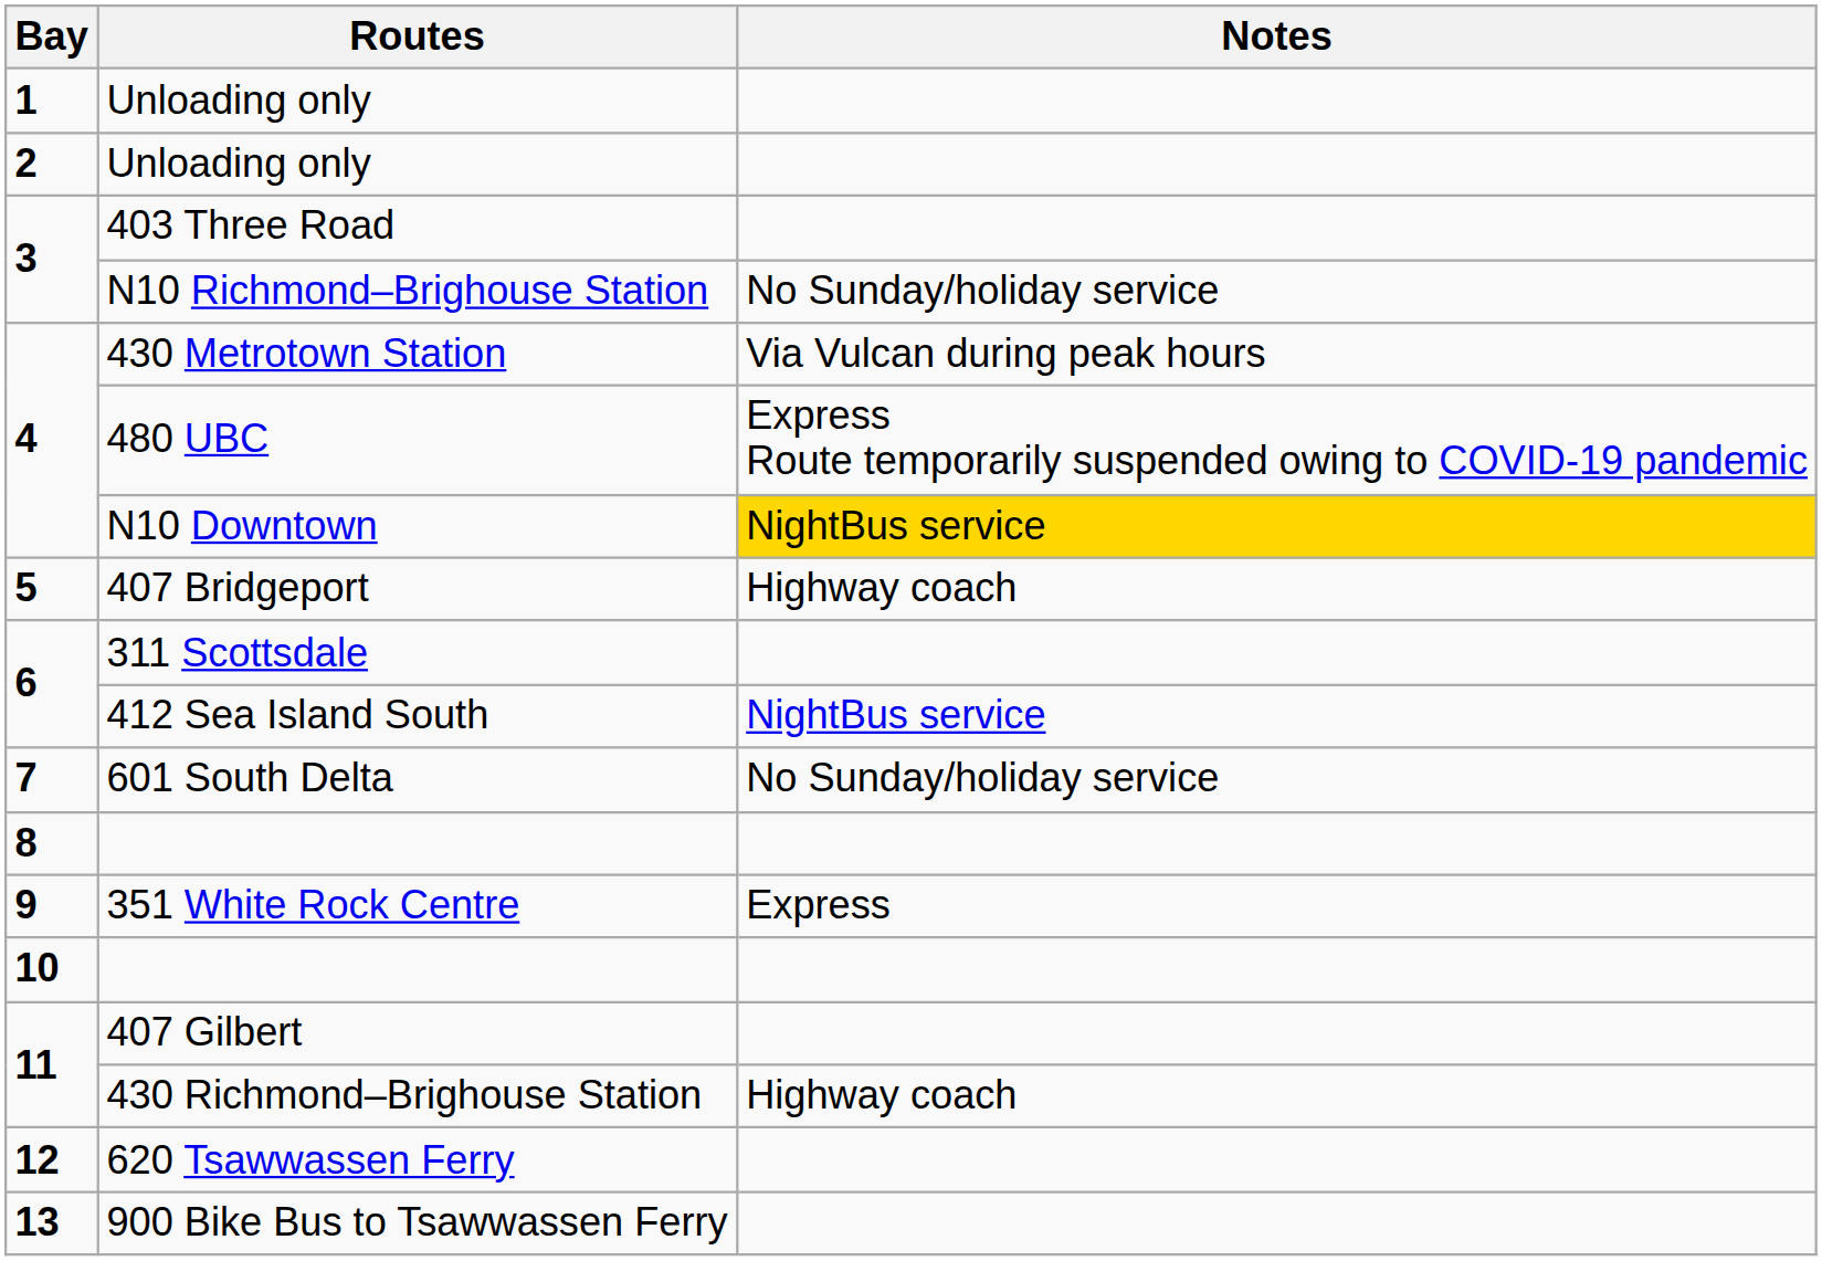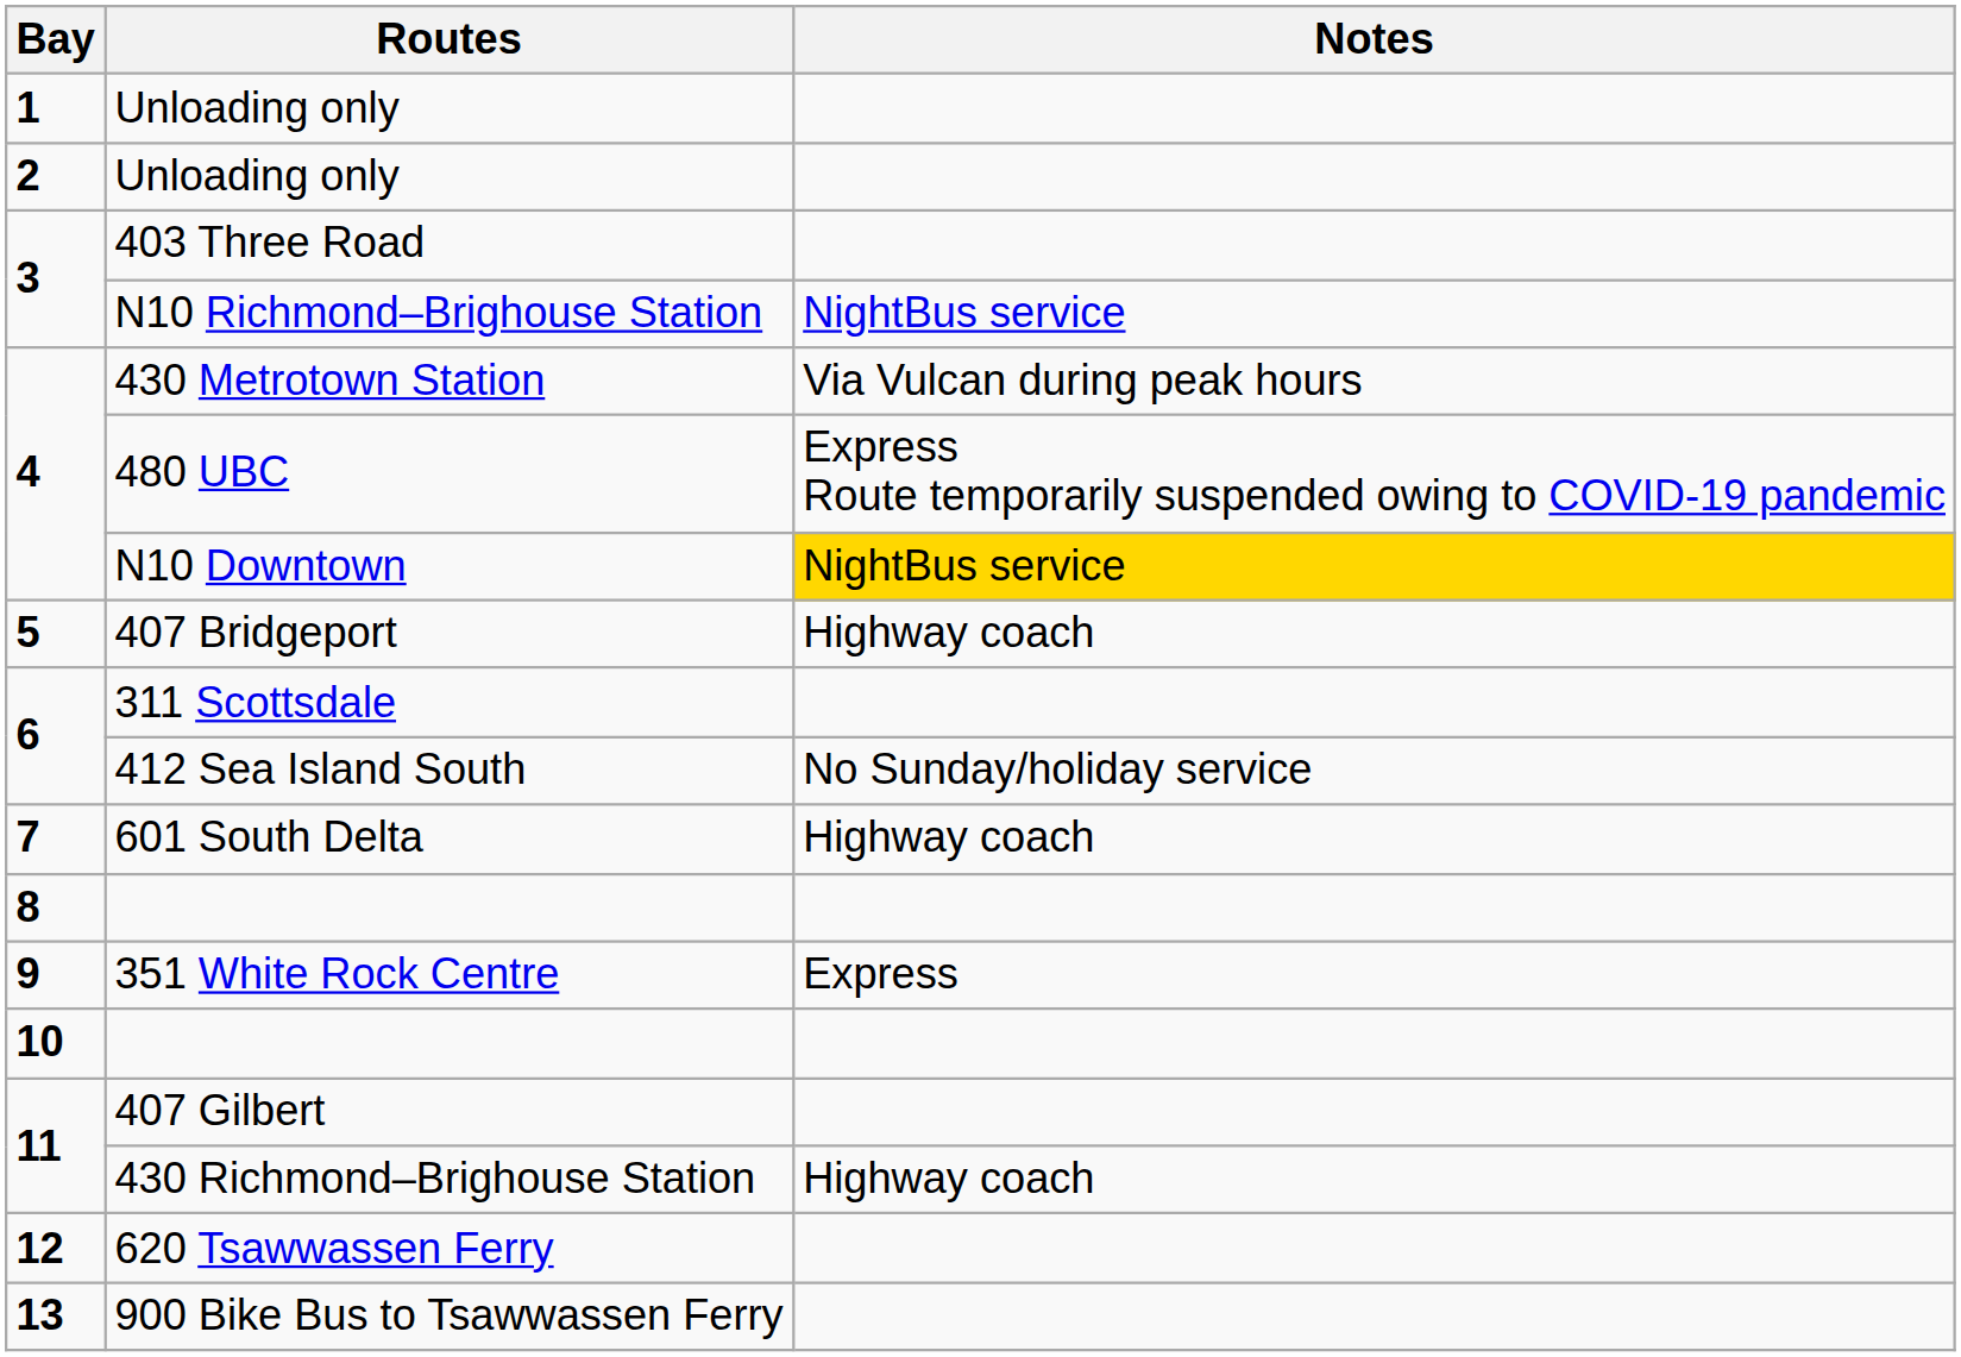N10 Richmond–Brighouse Station | Notes: No Sunday/holiday service -> NightBus service
412 Sea Island South | Notes: NightBus service -> No Sunday/holiday service
601 South Delta | Notes: No Sunday/holiday service -> Highway coach
